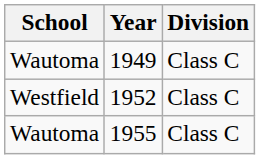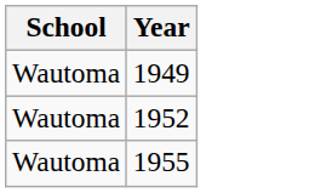- column: Division | Class C | Class C | Class C
1952 | School: Westfield -> Wautoma
